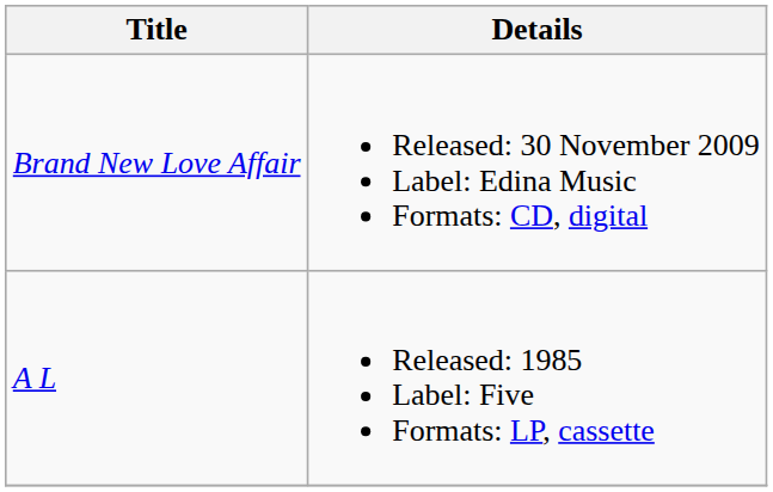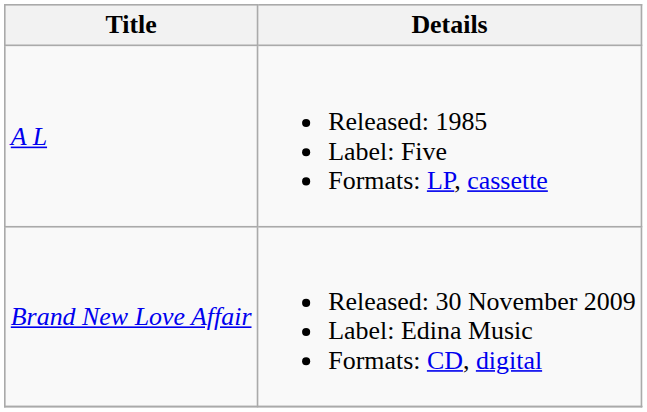rows swapped: A L <-> Brand New Love Affair
